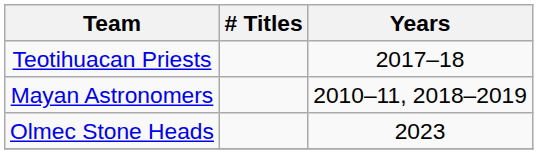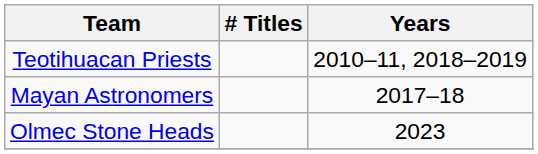Teotihuacan Priests | Years: 2017–18 -> 2010–11, 2018–2019
Mayan Astronomers | Years: 2010–11, 2018–2019 -> 2017–18
